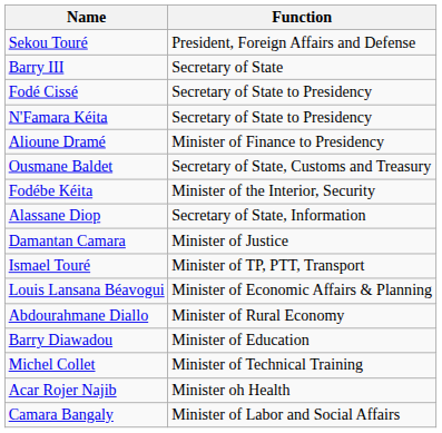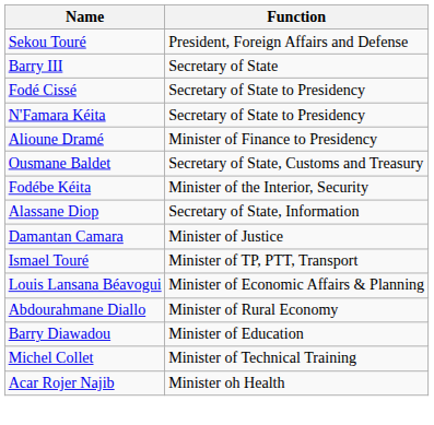- row: Camara Bangaly | Minister of Labor and Social Affairs
